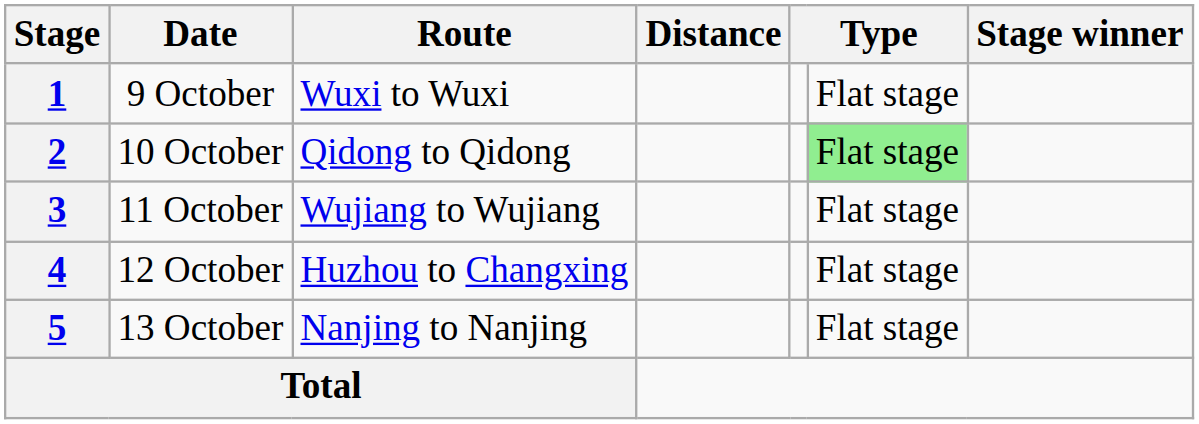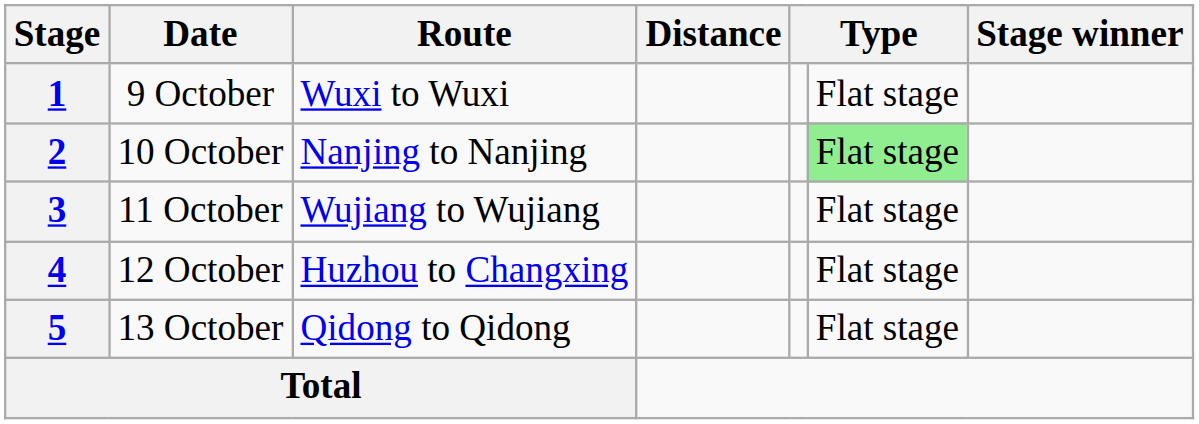2 | Route: Qidong to Qidong -> Nanjing to Nanjing
5 | Route: Nanjing to Nanjing -> Qidong to Qidong
